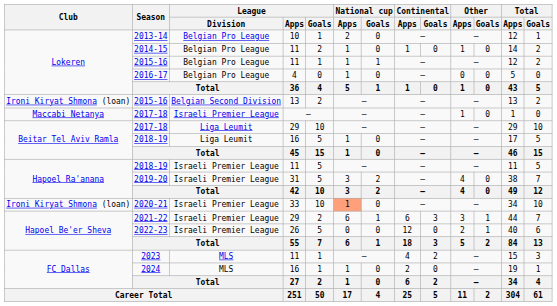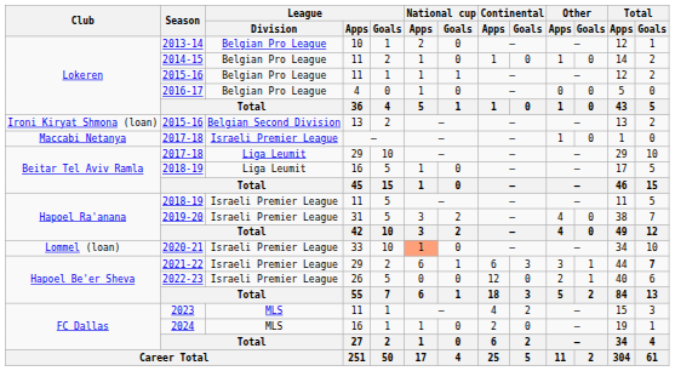2020-21 | Club: Ironi Kiryat Shmona (loan) -> Lommel (loan)
2021-22 | Total / Goals: normal -> bold
